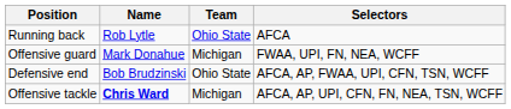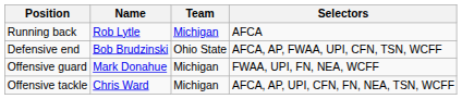Running back | Team: Ohio State -> Michigan
rows swapped: Defensive end <-> Offensive guard
Offensive tackle | Name: bold -> normal
